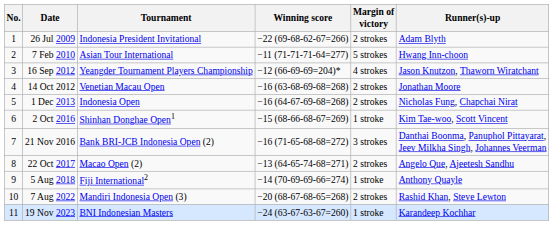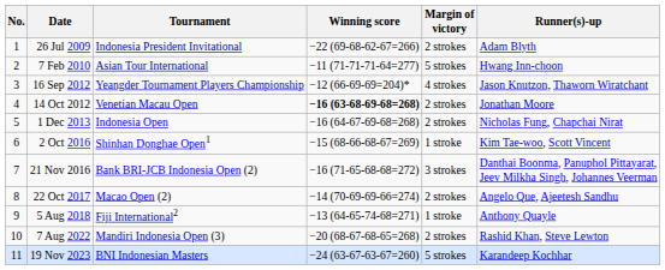14 Oct 2012 | Winning score: normal -> bold
22 Oct 2017 | Winning score: −13 (64-65-74-68=271) -> −14 (70-69-69-66=274)
5 Aug 2018 | Winning score: −14 (70-69-69-66=274) -> −13 (64-65-74-68=271)
19 Nov 2023 | Margin of victory: 1 stroke -> 5 strokes
